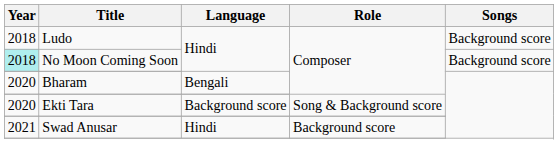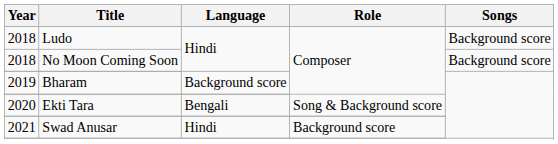No Moon Coming Soon | Year: paleturquoise background -> no background
Bharam | Year: 2020 -> 2019
Bharam | Language: Bengali -> Background score
Ekti Tara | Language: Background score -> Bengali
